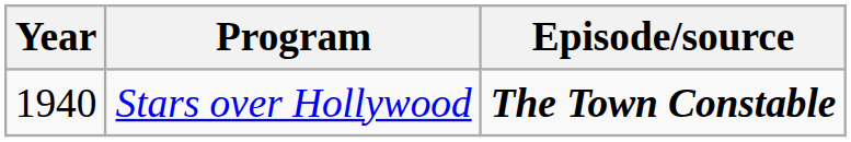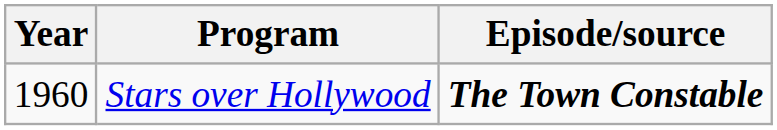Stars over Hollywood | Year: 1940 -> 1960
